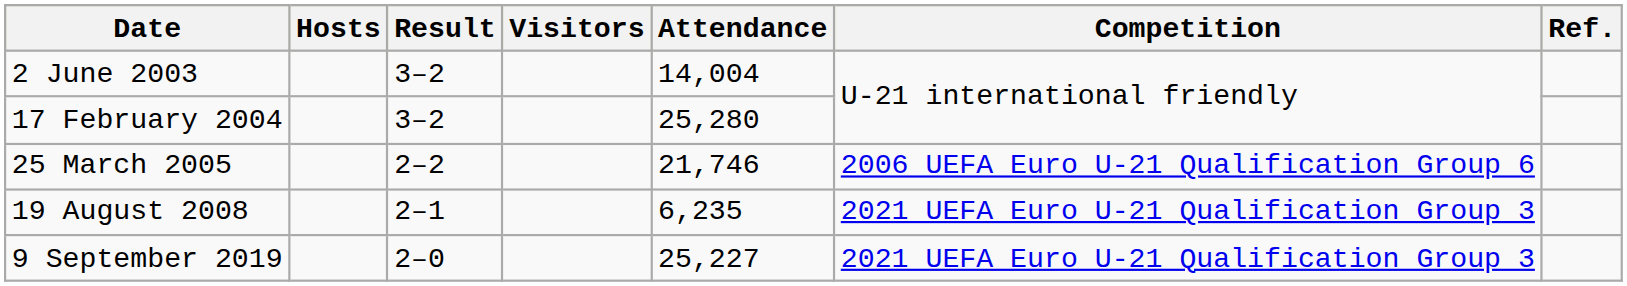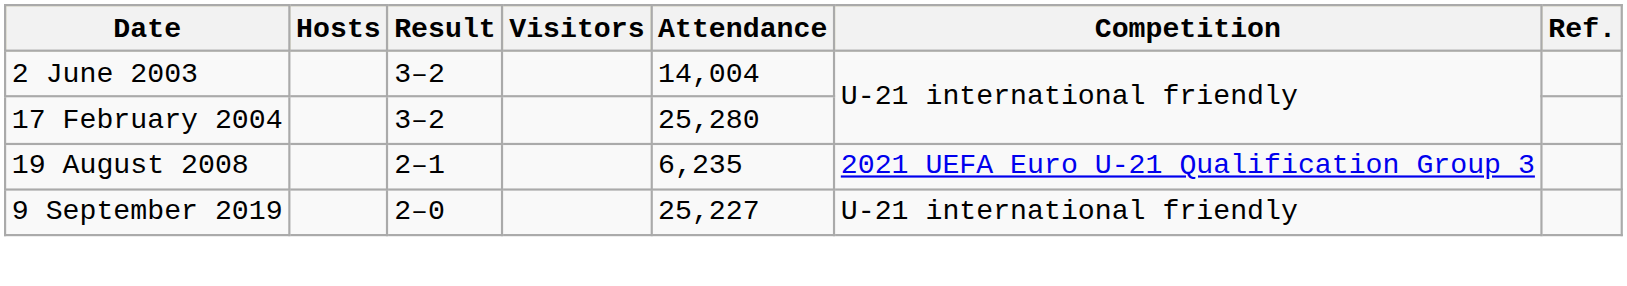- row: 25 March 2005 | 2–2 | 21,746 | 2006 UEFA Euro U-21 Qualification Group 6
9 September 2019 | Competition: 2021 UEFA Euro U-21 Qualification Group 3 -> U-21 international friendly
